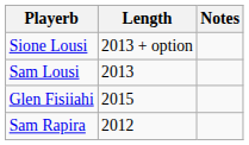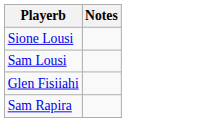- column: Length | 2013 + option | 2013 | 2015 | 2012
